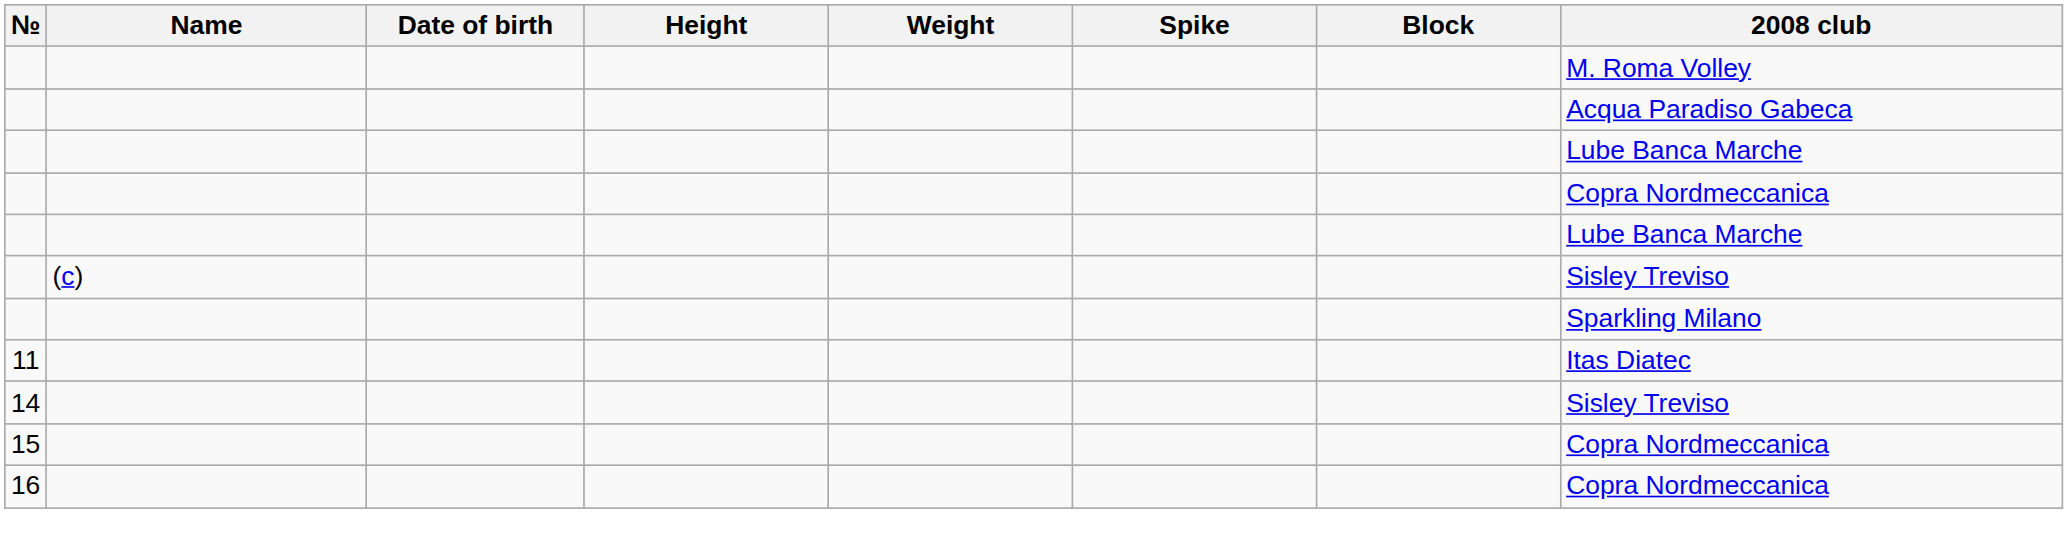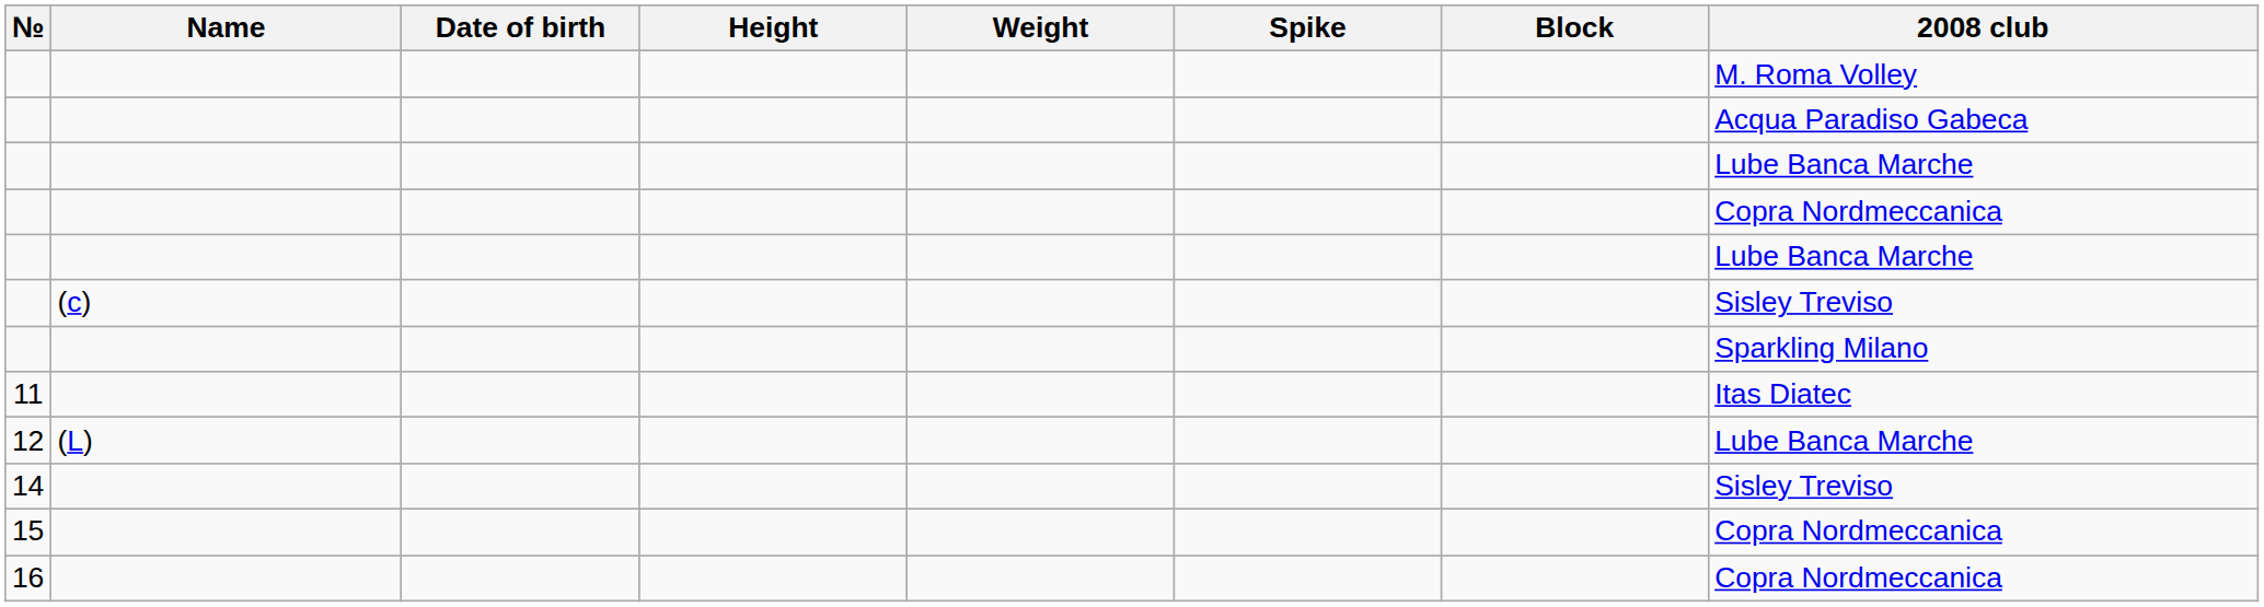+ row: 12 | (L) | Lube Banca Marche
